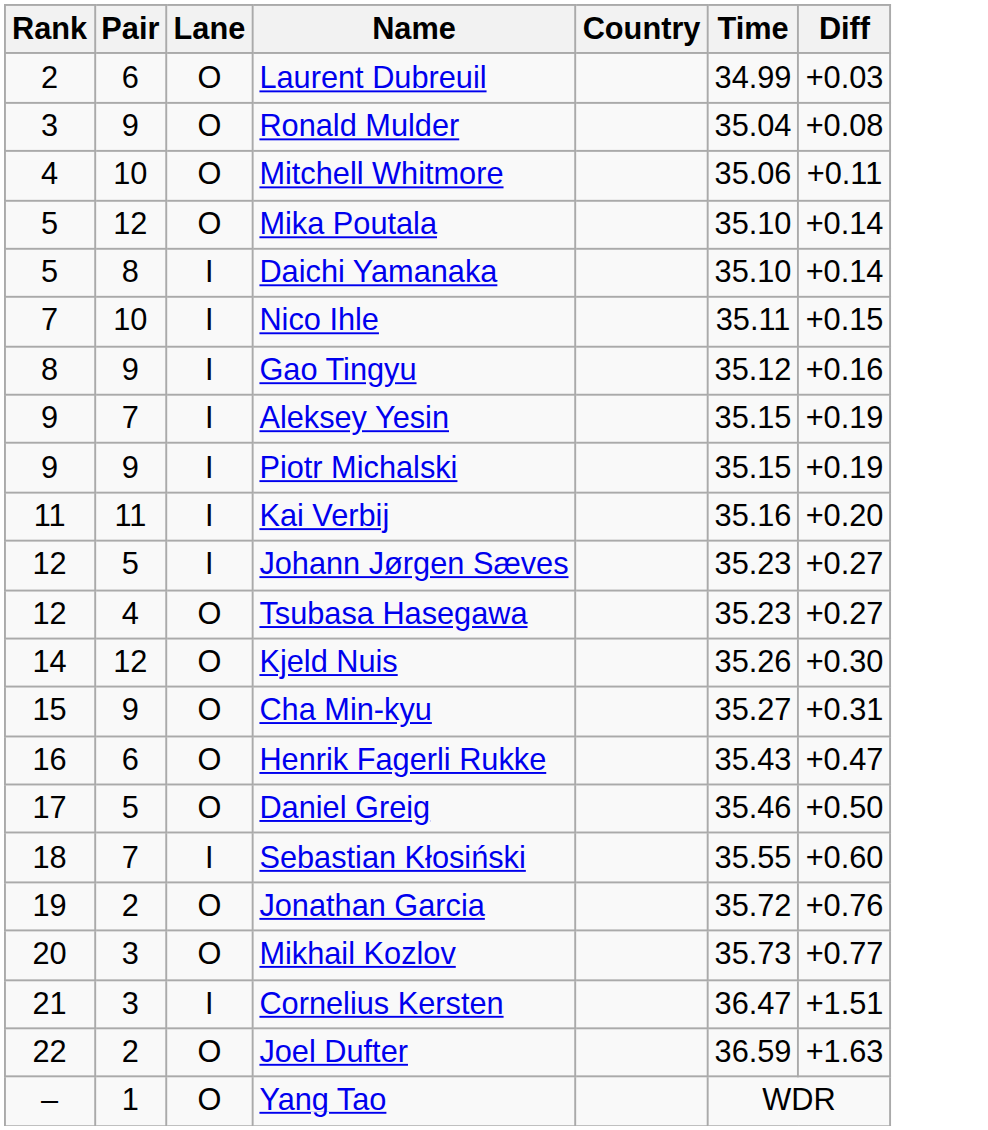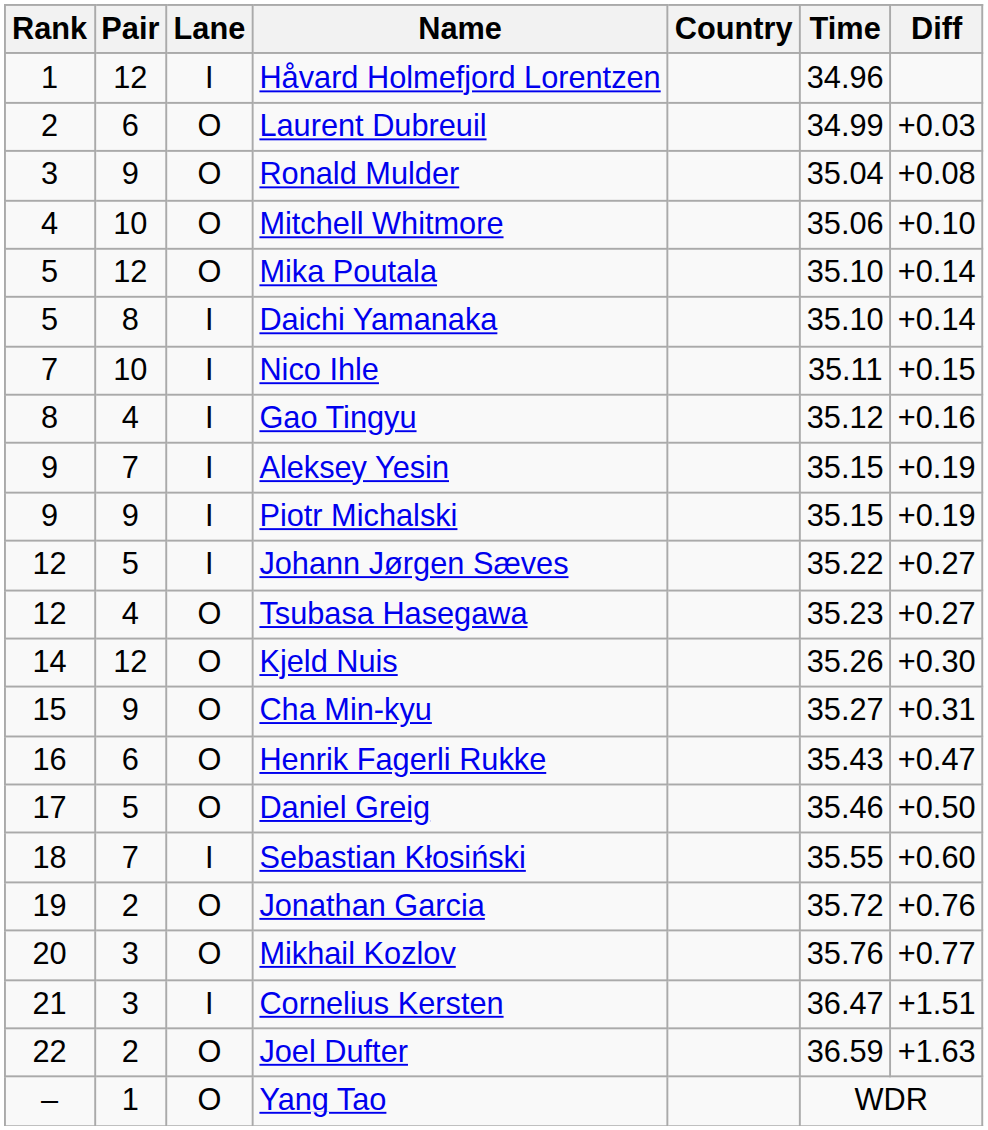+ row: 1 | 12 | I | Håvard Holmefjord Lorentzen | 34.96
Mitchell Whitmore | Diff: +0.11 -> +0.10
Gao Tingyu | Pair: 9 -> 4
- row: 11 | 11 | I | Kai Verbij | 35.16 | +0.20
Johann Jørgen Sæves | Time: 35.23 -> 35.22
Mikhail Kozlov | Time: 35.73 -> 35.76
